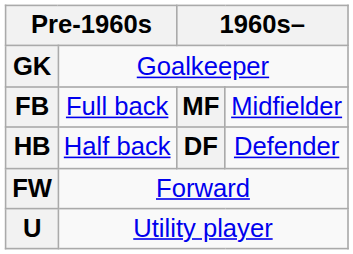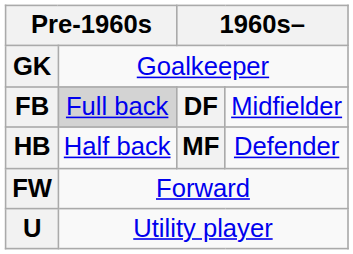FB | column 2: no background -> lightgrey background
FB | column 3: MF -> DF
HB | column 3: DF -> MF
